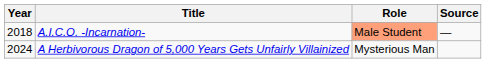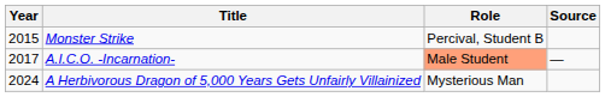+ row: 2015 | Monster Strike | Percival, Student B
A.I.C.O. -Incarnation- | Year: 2018 -> 2017
